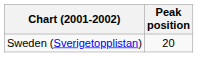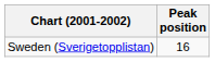Sweden (Sverigetopplistan) | Peak position: 20 -> 16
